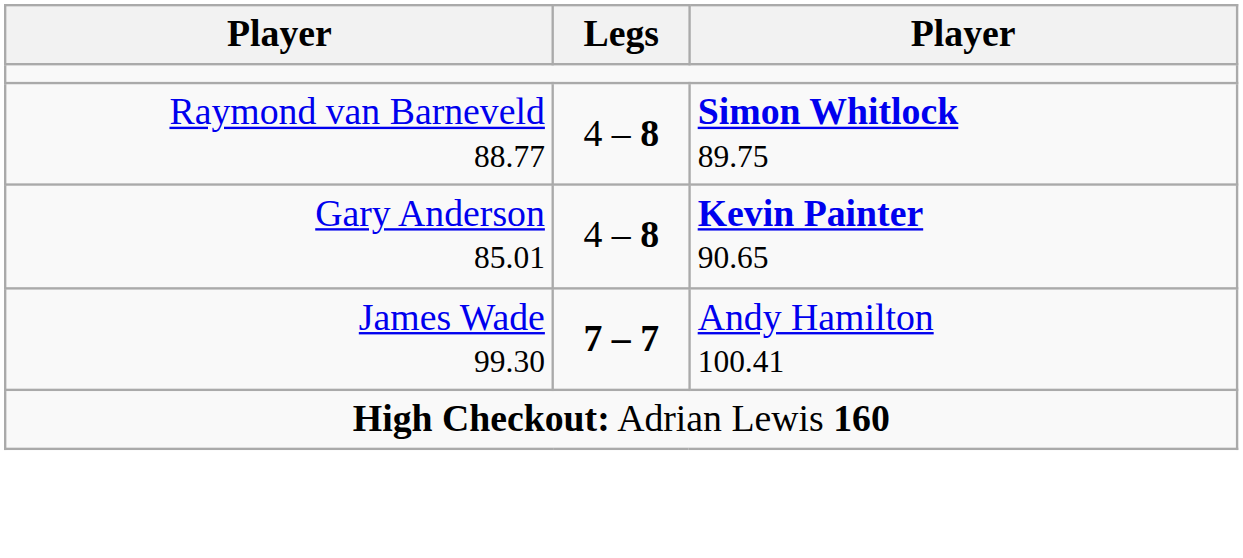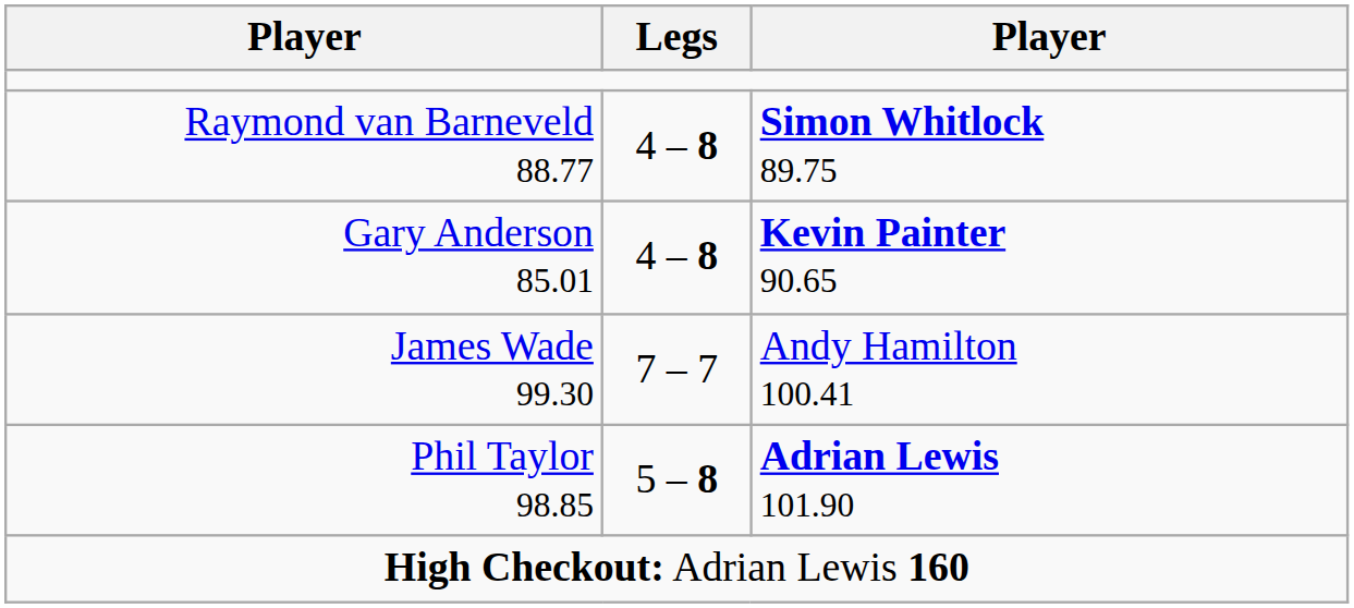James Wade 99.30 | Legs: bold -> normal
+ row: Phil Taylor 98.85 | 5 – 8 | Adrian Lewis 101.90
